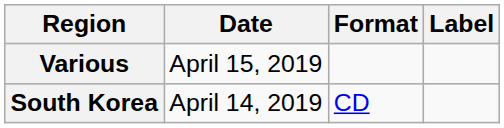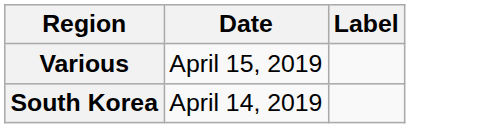- column: Format | CD
